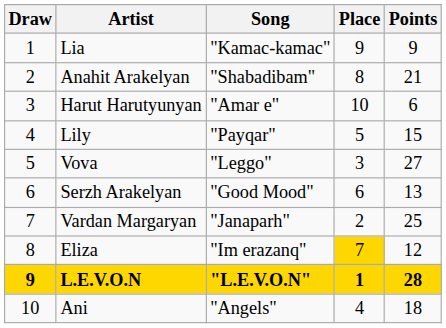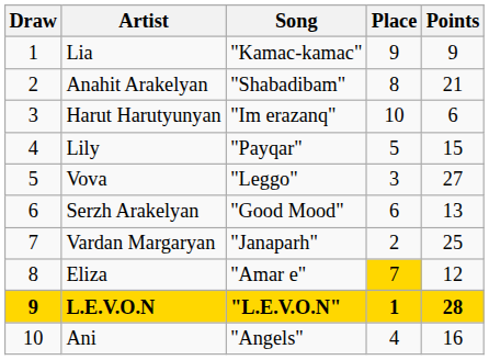Harut Harutyunyan | Song: "Amar e" -> "Im erazanq"
Eliza | Song: "Im erazanq" -> "Amar e"
Ani | Points: 18 -> 16
